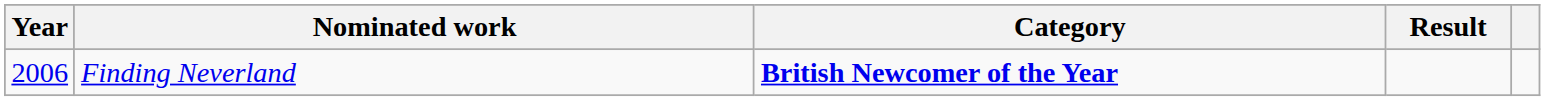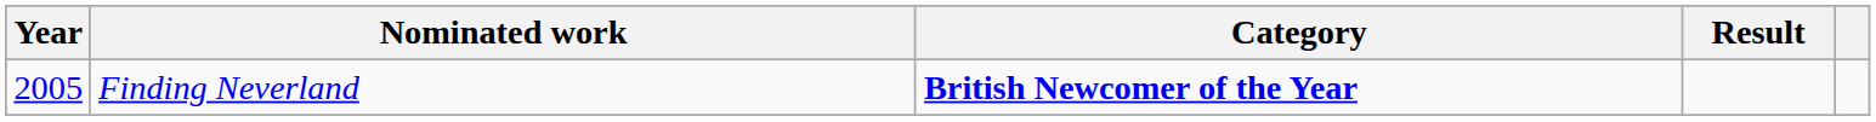Finding Neverland | Year: 2006 -> 2005
